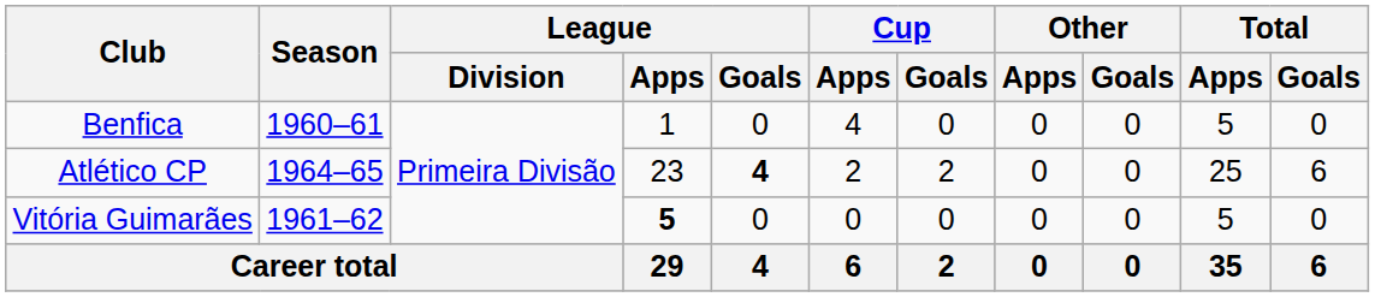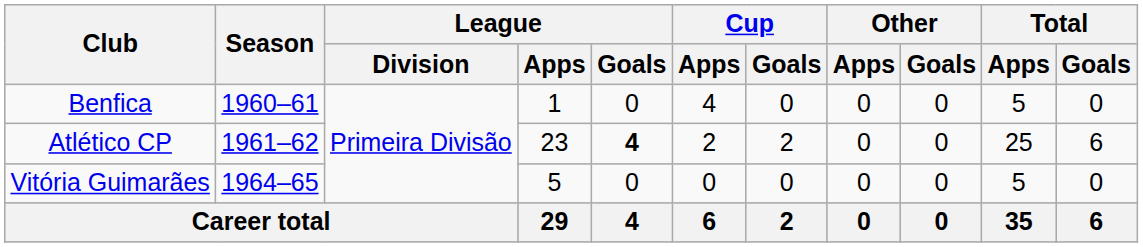Atlético CP | Season: 1964–65 -> 1961–62
Vitória Guimarães | Season: 1961–62 -> 1964–65
Vitória Guimarães | League / Apps: bold -> normal
